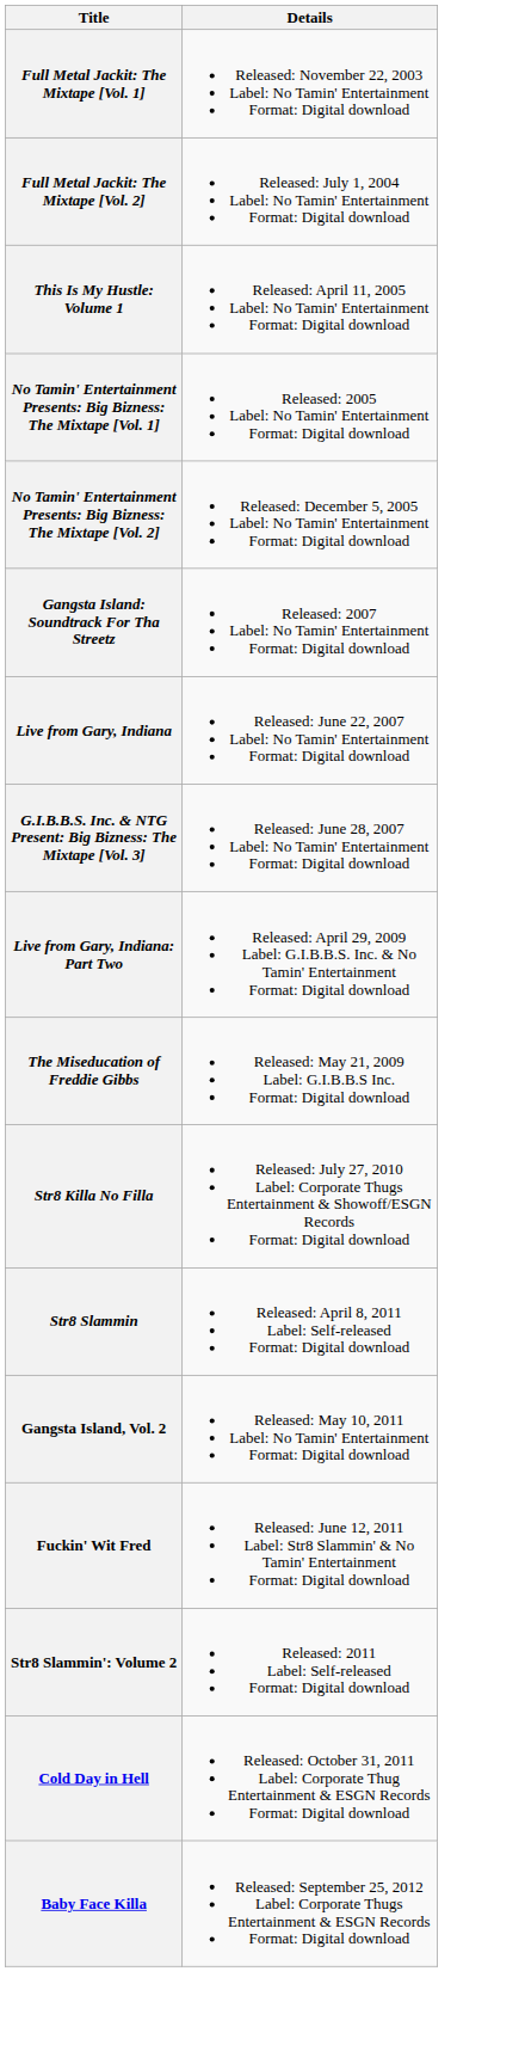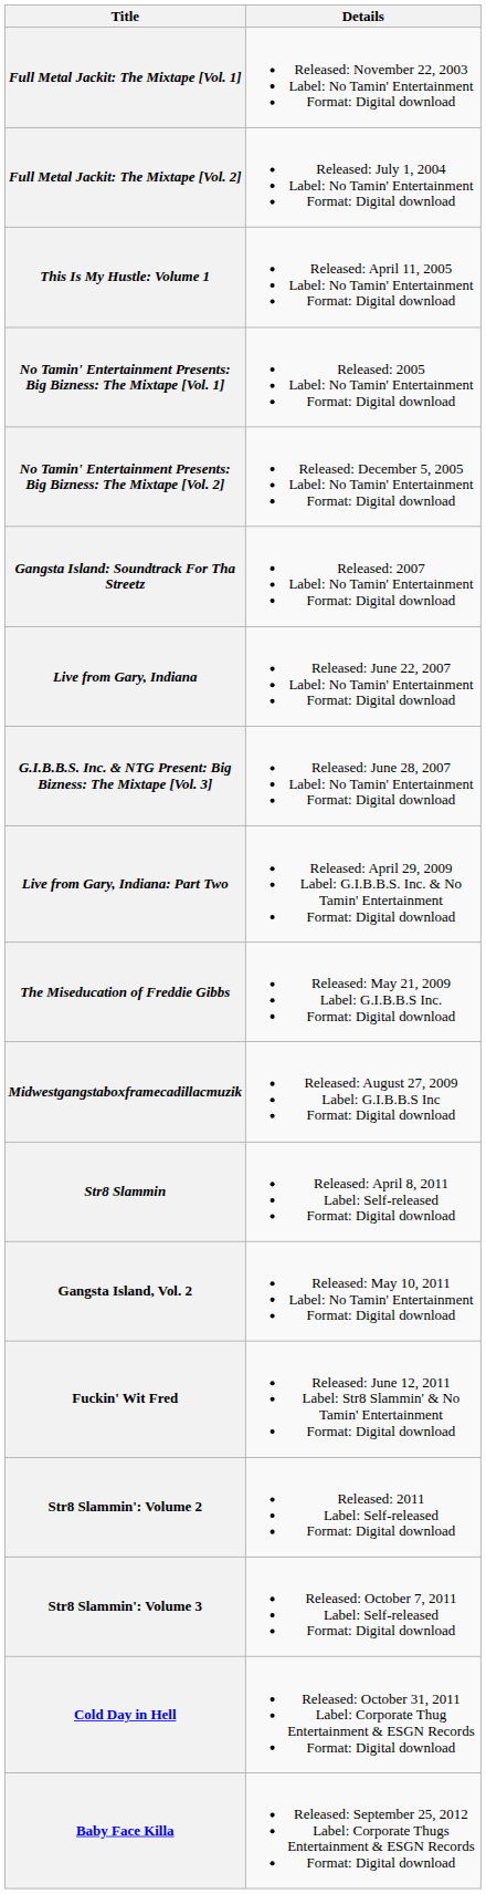+ row: Midwestgangstaboxframecadillacmuzik | Released: August 27, 2009 Label: G.I.B.B.S Inc Format: Digital download
- row: Str8 Killa No Filla | Released: July 27, 2010 Label: Corporate Thugs Entertainment & Showoff/ESGN Records Format: Digital download
+ row: Str8 Slammin': Volume 3 | Released: October 7, 2011 Label: Self-released Format: Digital download
